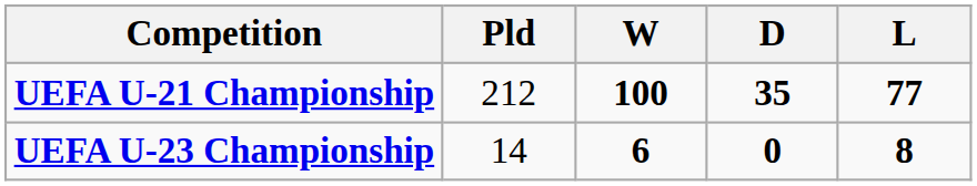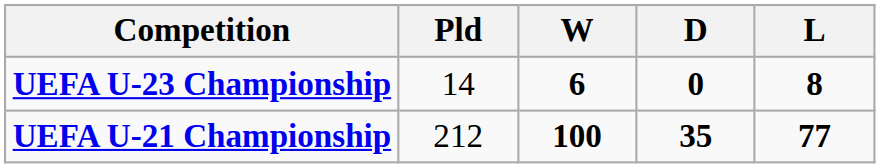rows swapped: UEFA U-23 Championship <-> UEFA U-21 Championship
